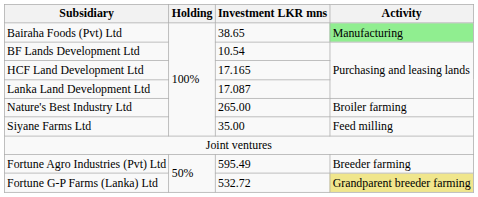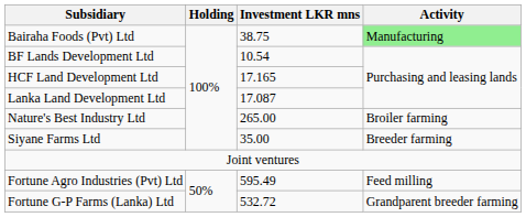Bairaha Foods (Pvt) Ltd | Investment LKR mns: 38.65 -> 38.75
Siyane Farms Ltd | Activity: Feed milling -> Breeder farming
Fortune Agro Industries (Pvt) Ltd | Activity: Breeder farming -> Feed milling
Fortune G-P Farms (Lanka) Ltd | Activity: khaki background -> no background
